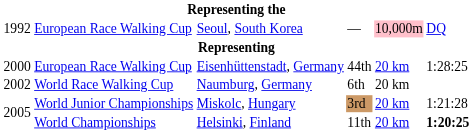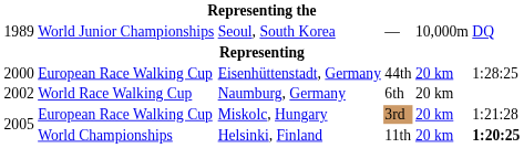Seoul, South Korea | column 1: 1992 -> 1989
Seoul, South Korea | column 2: European Race Walking Cup -> World Junior Championships
Seoul, South Korea | column 5: pink background -> no background
Miskolc, Hungary | column 2: World Junior Championships -> European Race Walking Cup
